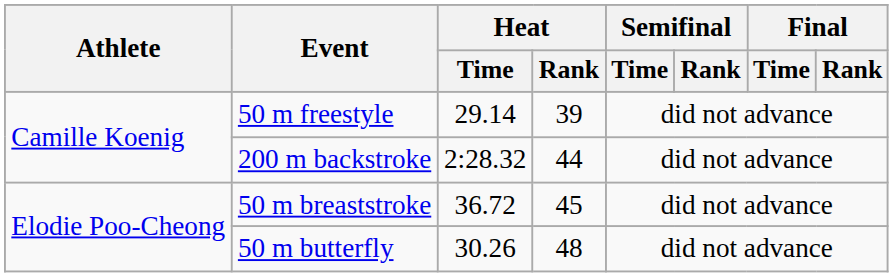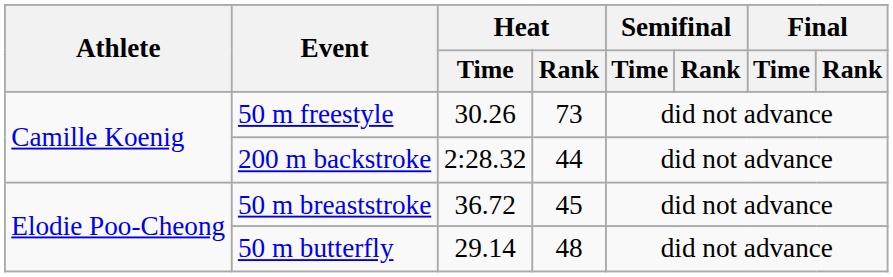50 m freestyle | Heat / Time: 29.14 -> 30.26
50 m freestyle | Heat / Rank: 39 -> 73
50 m butterfly | Heat / Time: 30.26 -> 29.14
